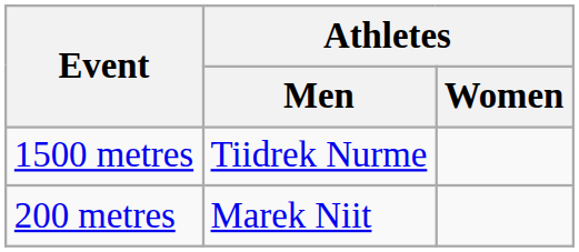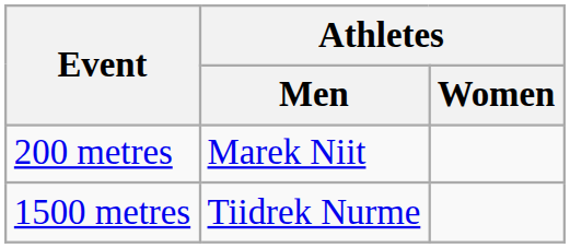rows swapped: 200 metres <-> 1500 metres
